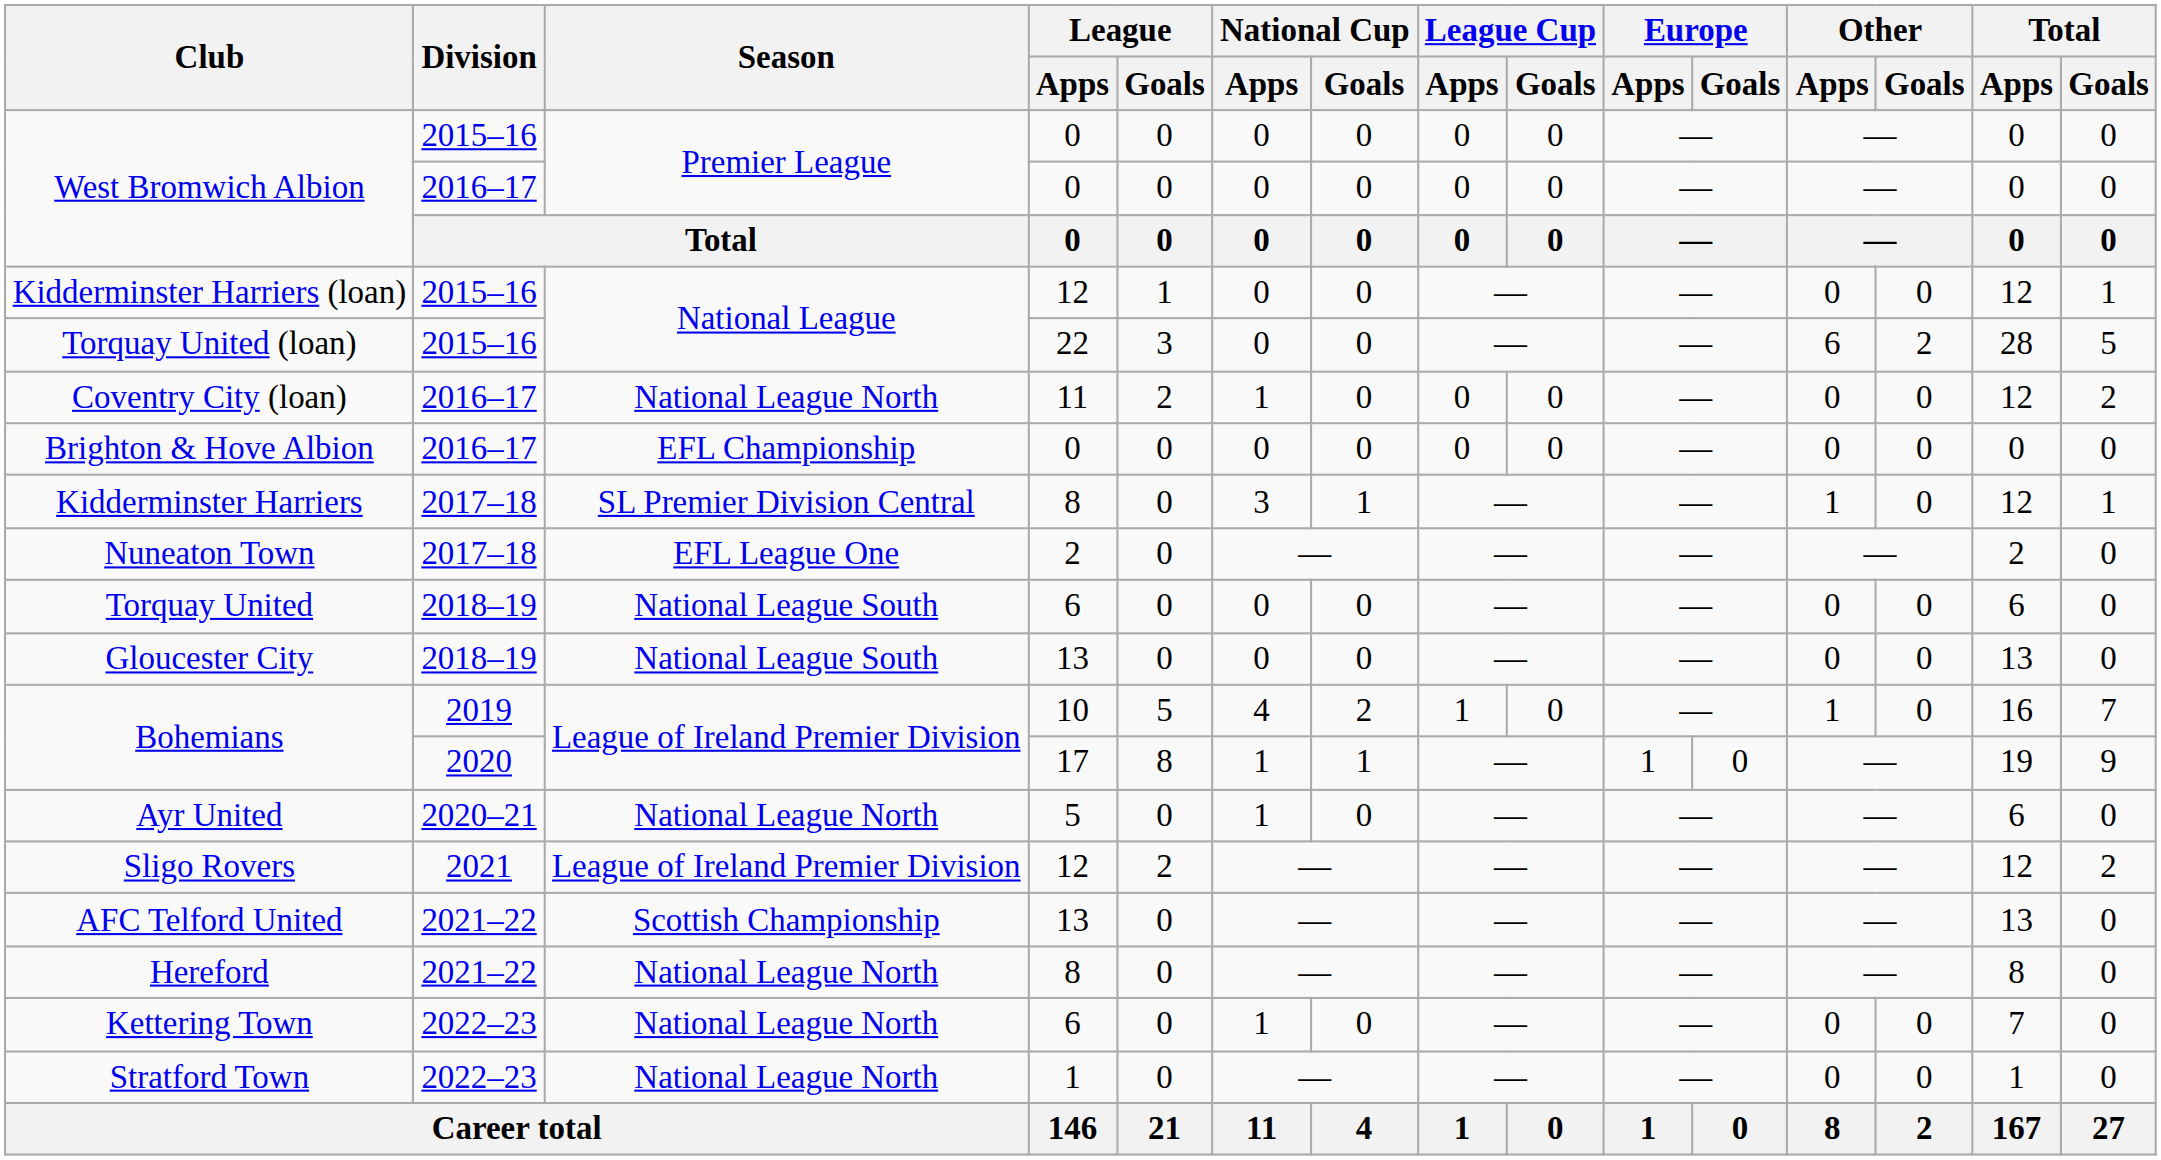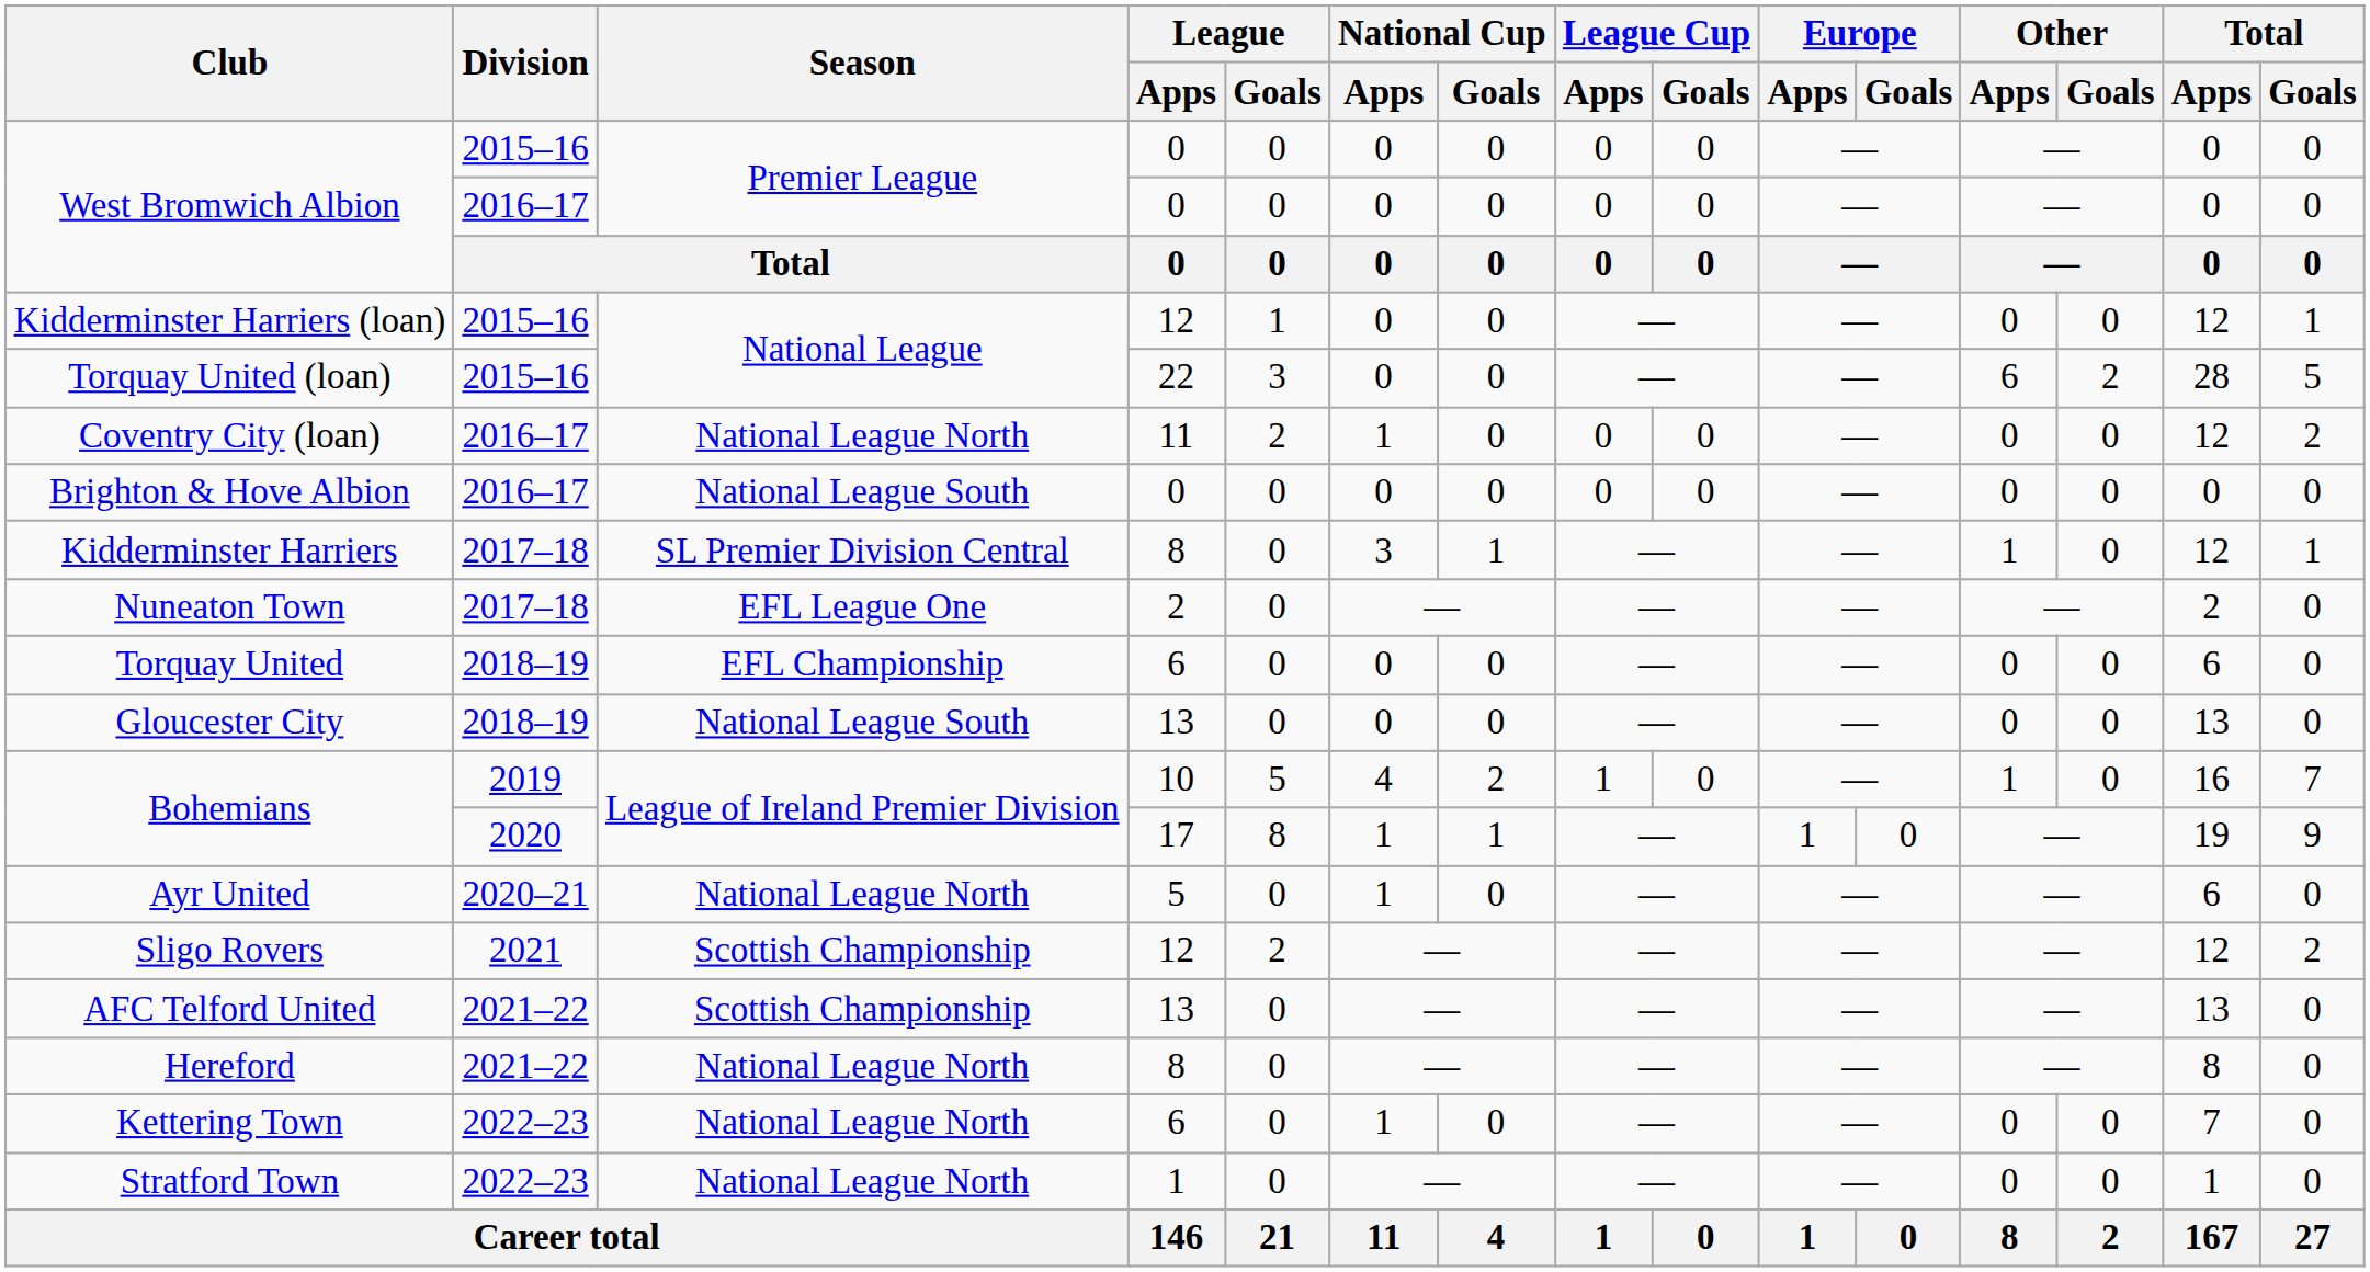Brighton & Hove Albion | Season: EFL Championship -> National League South
Torquay United | Season: National League South -> EFL Championship
Sligo Rovers | Season: League of Ireland Premier Division -> Scottish Championship
